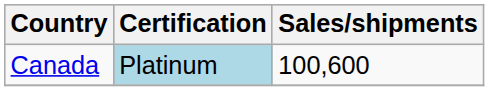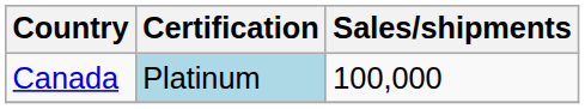Canada | Sales/shipments: 100,600 -> 100,000
